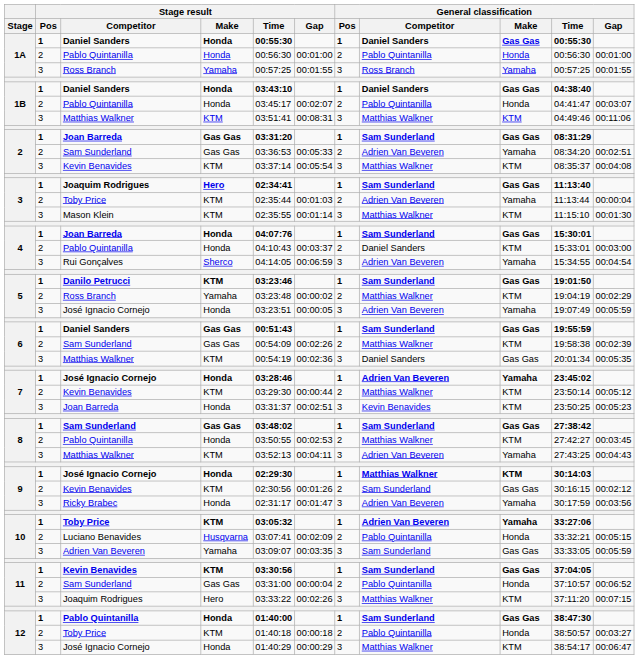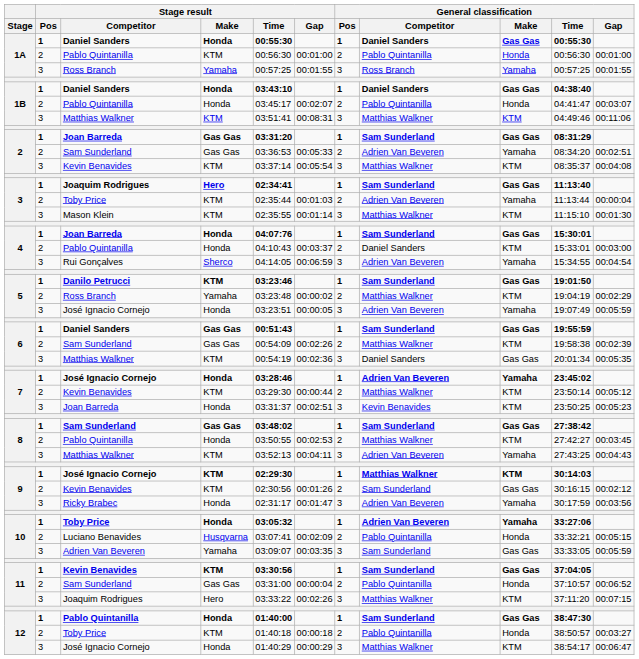1A / Pablo Quintanilla | Stage result / Make: Honda -> KTM
9 / José Ignacio Cornejo | Stage result / Make: Honda -> KTM
10 / Toby Price | Stage result / Make: KTM -> Honda
